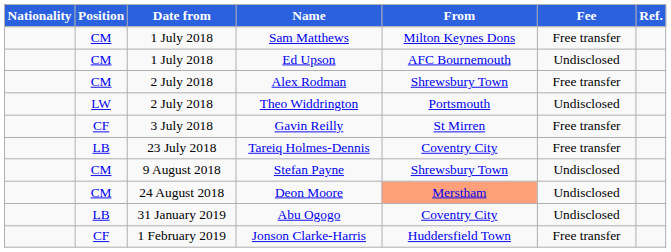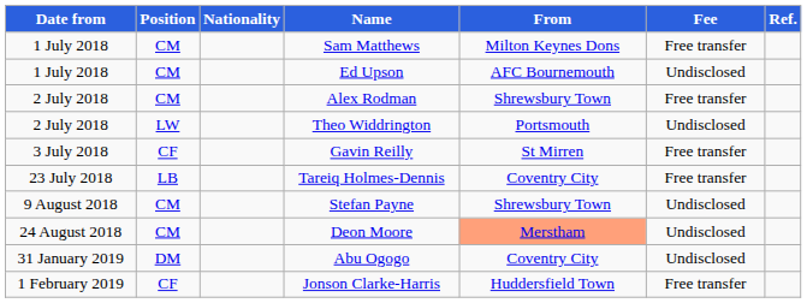columns swapped: Date from <-> Nationality
Abu Ogogo | Position: LB -> DM
